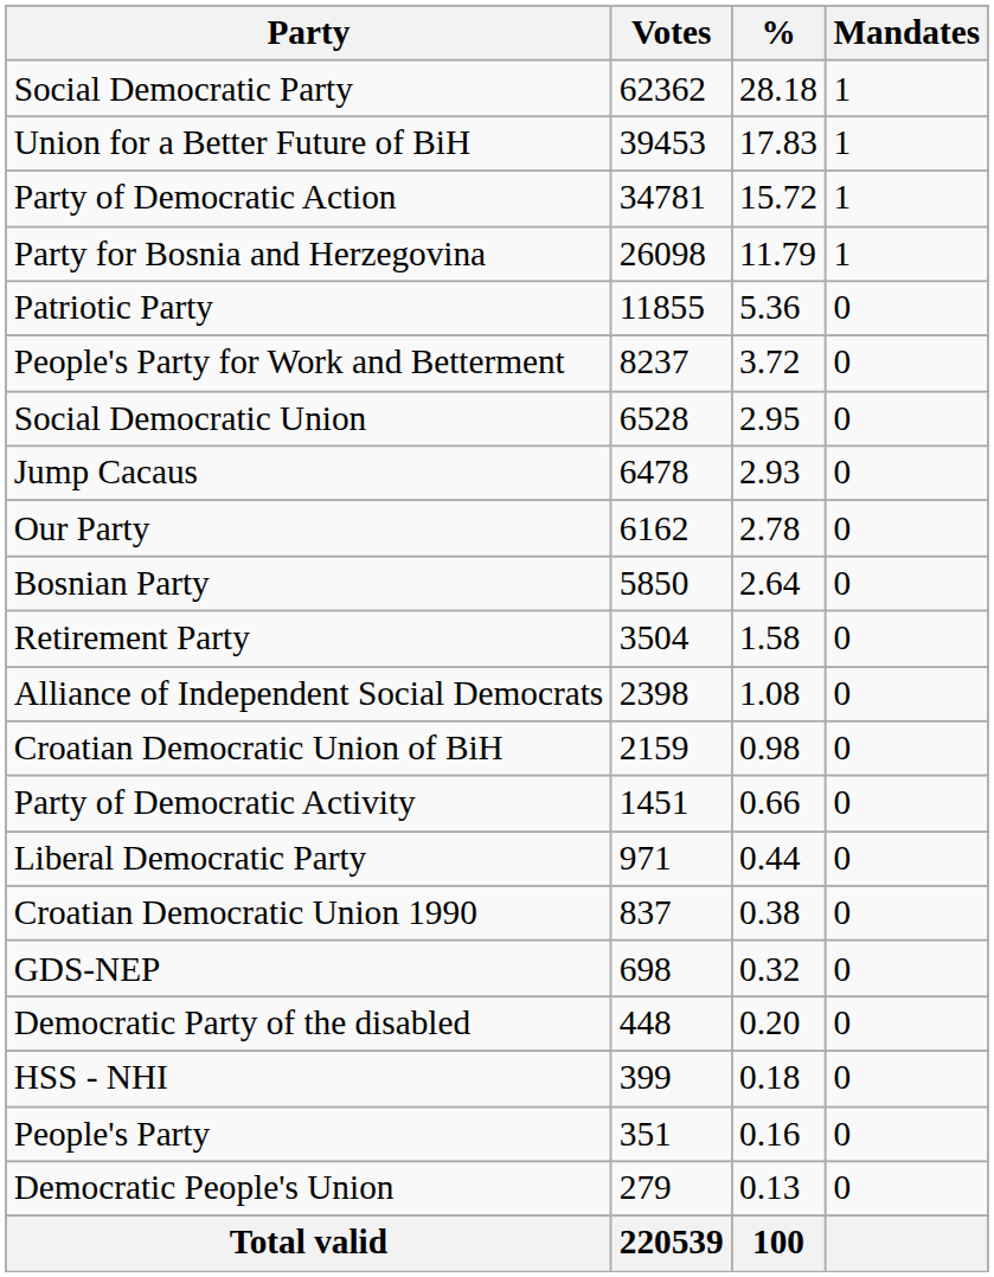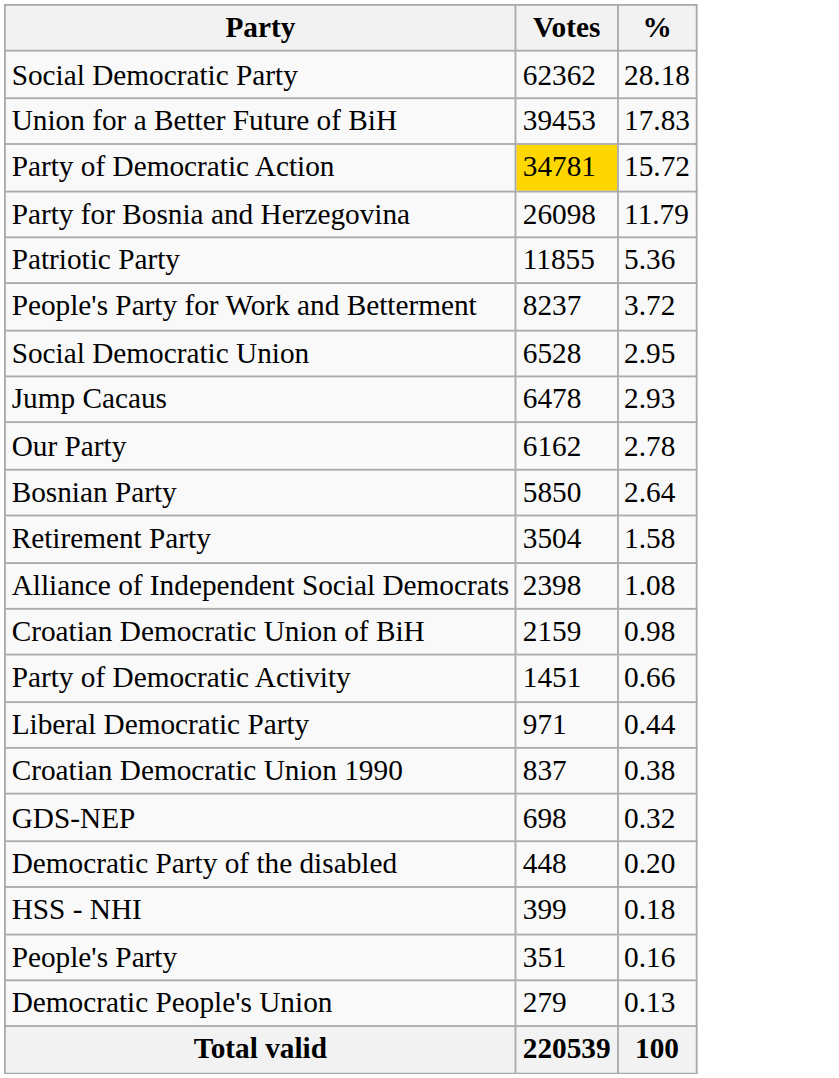- column: Mandates | 1 | 1 | 1 | 1 | 0 | 0 | 0 | 0 | 0 | 0 | 0 | 0 | 0 | 0 | 0 | 0 | 0 | 0 | 0 | 0 | 0
Party of Democratic Action | Votes: no background -> gold background
